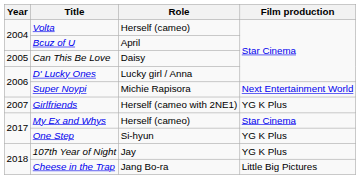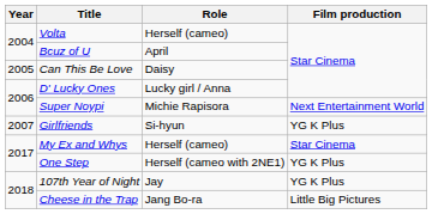Girlfriends | Role: Herself (cameo with 2NE1) -> Si-hyun
One Step | Role: Si-hyun -> Herself (cameo with 2NE1)
